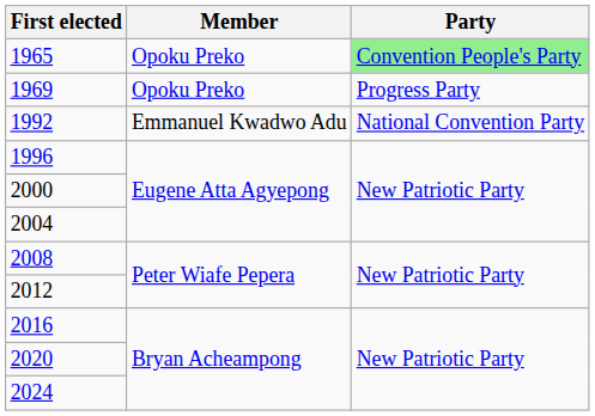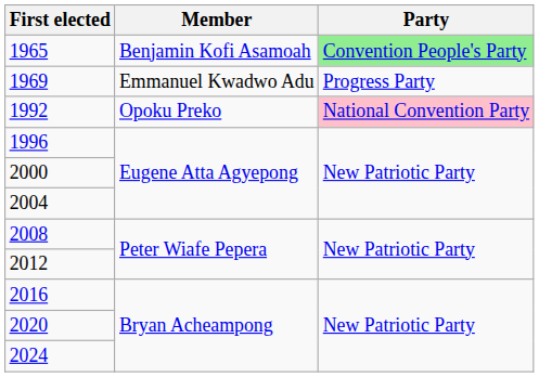1965 | Member: Opoku Preko -> Benjamin Kofi Asamoah
1969 | Member: Opoku Preko -> Emmanuel Kwadwo Adu
1992 | Member: Emmanuel Kwadwo Adu -> Opoku Preko
1992 | Party: no background -> pink background
